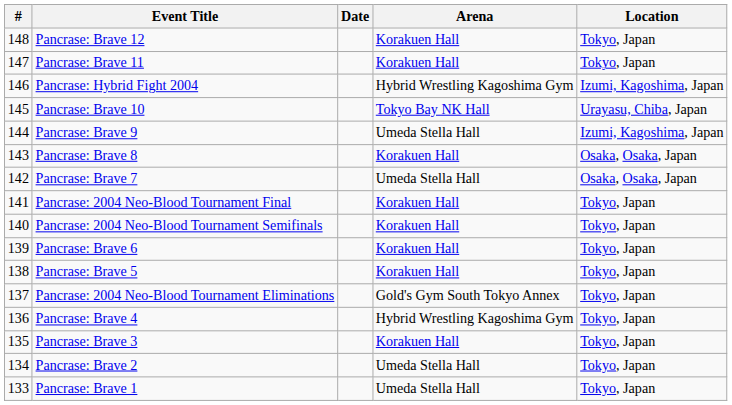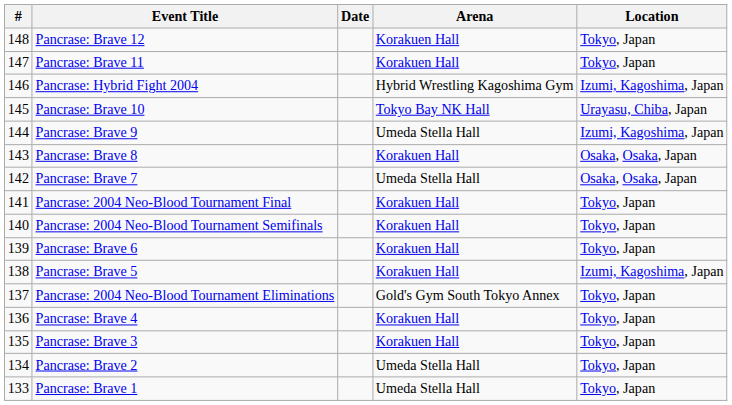Pancrase: Brave 5 | Location: Tokyo, Japan -> Izumi, Kagoshima, Japan
Pancrase: Brave 4 | Arena: Hybrid Wrestling Kagoshima Gym -> Korakuen Hall
